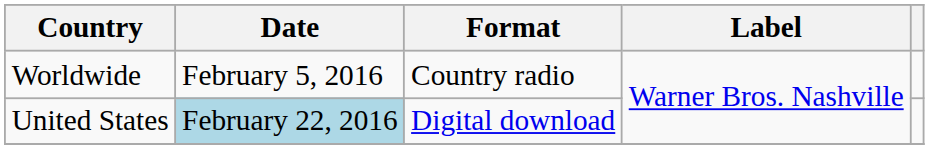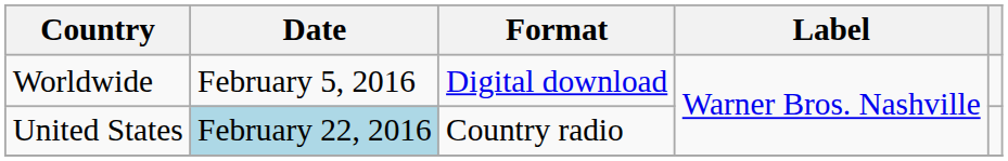Worldwide | Format: Country radio -> Digital download
United States | Format: Digital download -> Country radio
